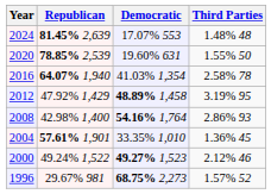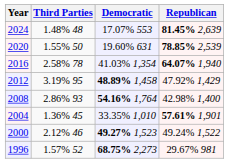columns swapped: Republican <-> Third Parties
